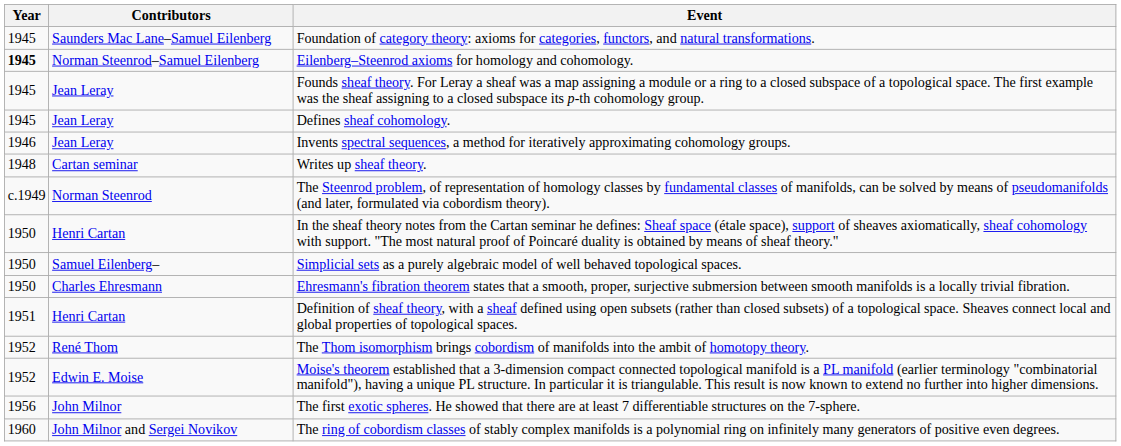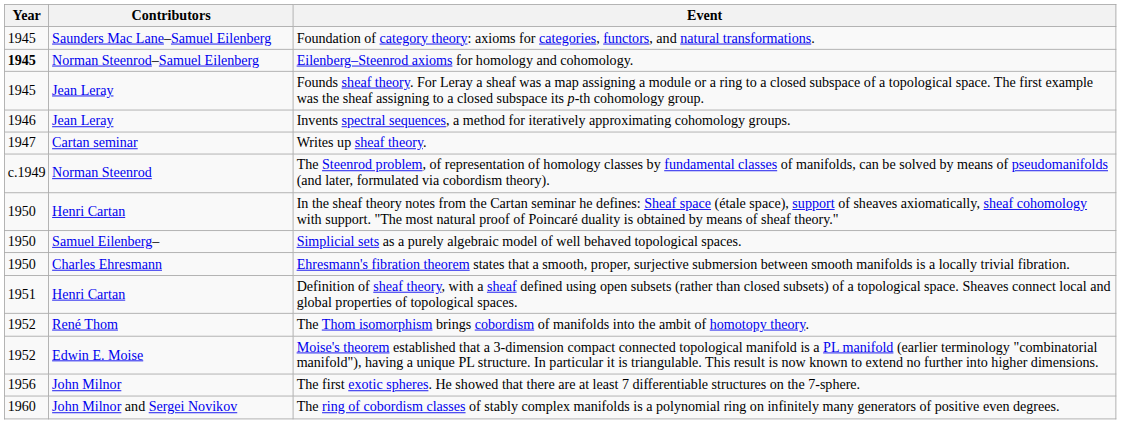- row: 1945 | Jean Leray | Defines sheaf cohomology.
Writes up sheaf theory. | Year: 1948 -> 1947
